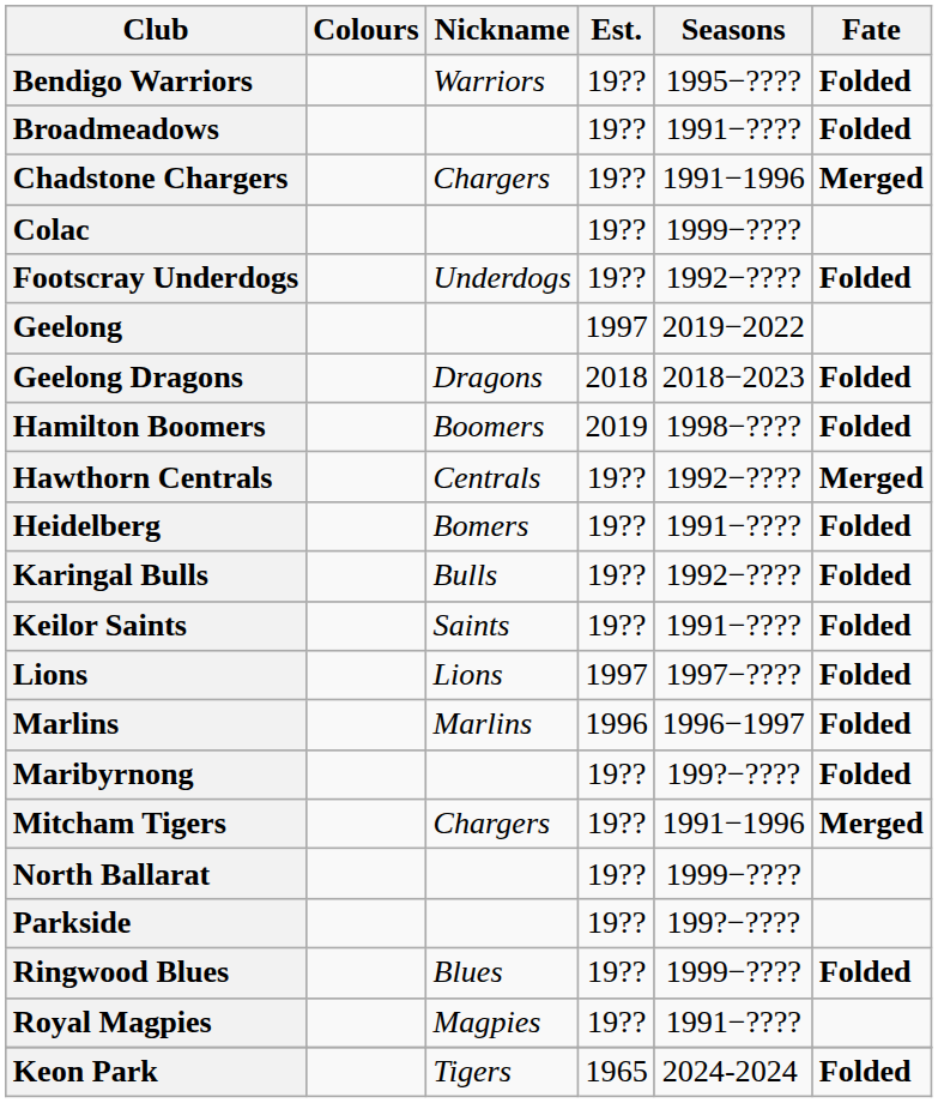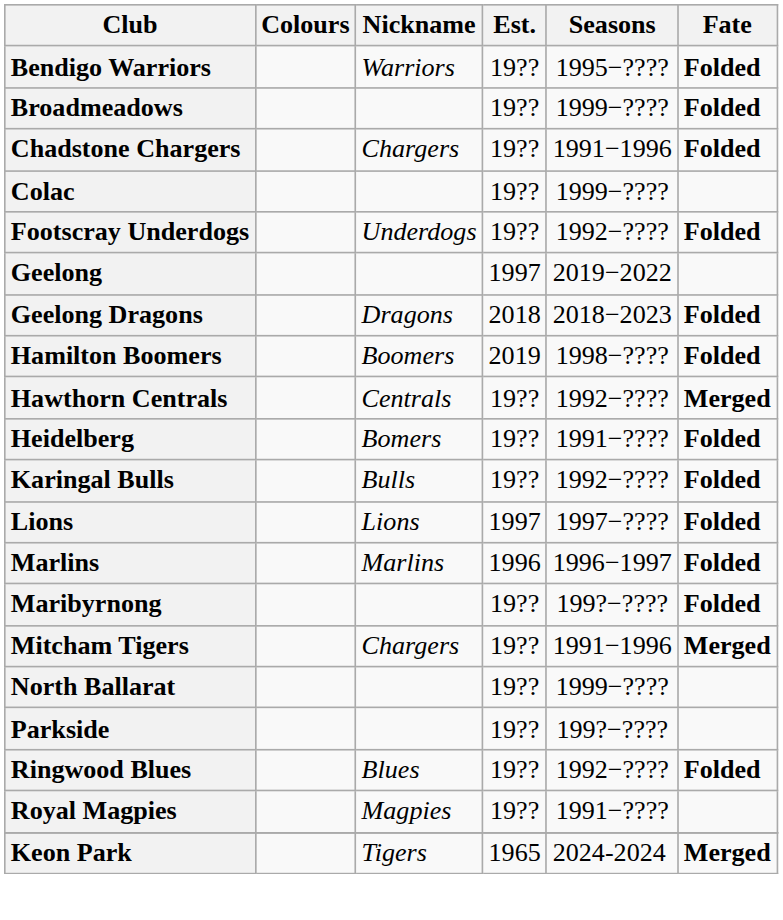Broadmeadows | Seasons: 1991−???? -> 1999−????
Chadstone Chargers | Fate: Merged -> Folded
- row: Keilor Saints | Saints | 19?? | 1991−???? | Folded
Ringwood Blues | Seasons: 1999−???? -> 1992−????
Keon Park | Fate: Folded -> Merged
